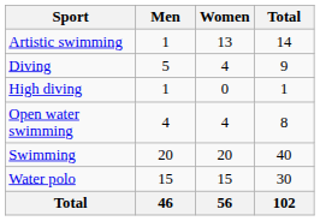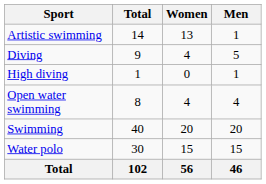columns swapped: Men <-> Total
